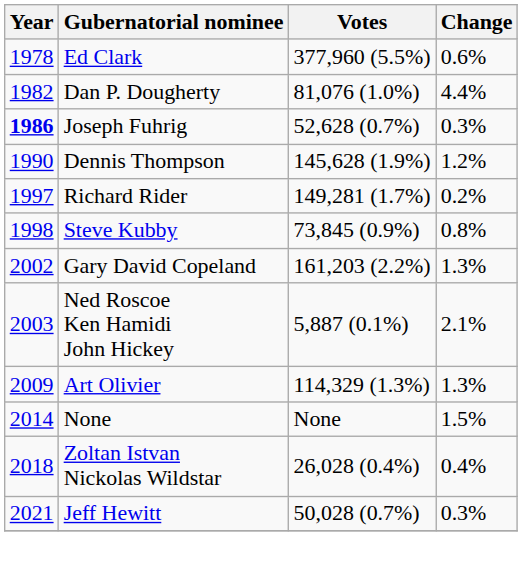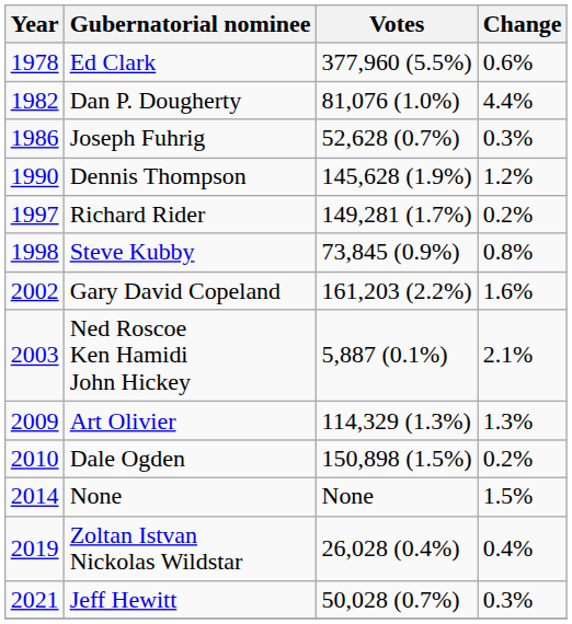Joseph Fuhrig | Year: bold -> normal
Gary David Copeland | Change: 1.3% -> 1.6%
+ row: 2010 | Dale Ogden | 150,898 (1.5%) | 0.2%
Zoltan Istvan Nickolas Wildstar | Year: 2018 -> 2019
